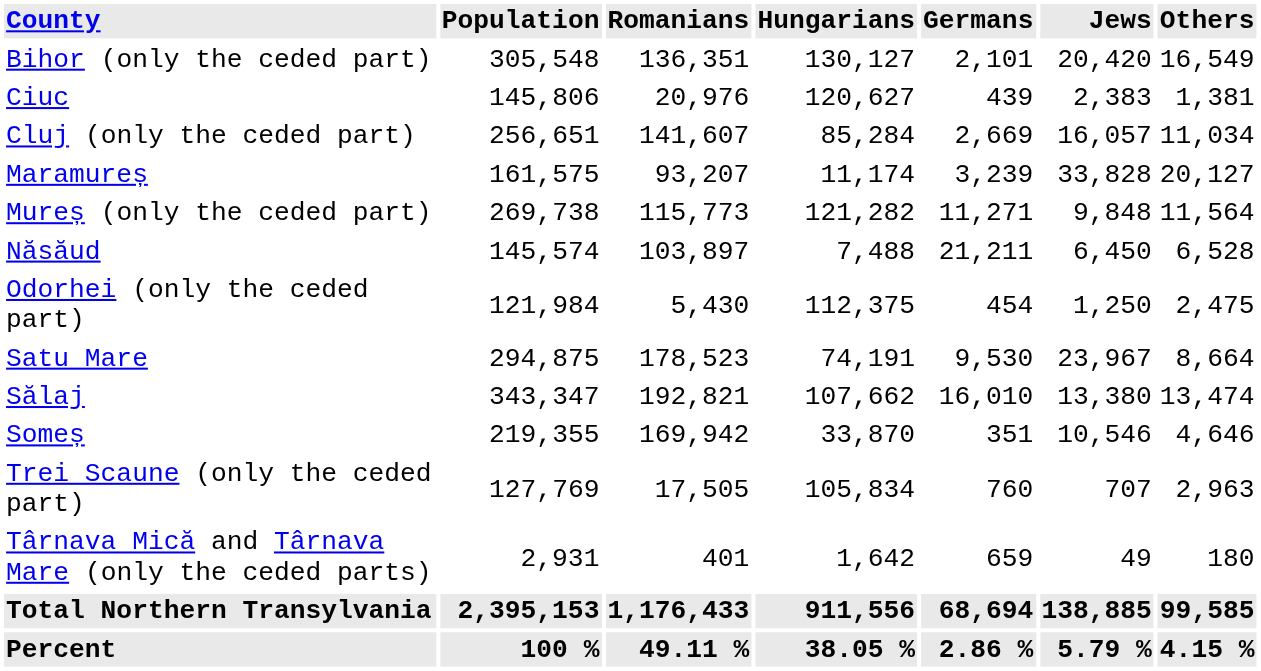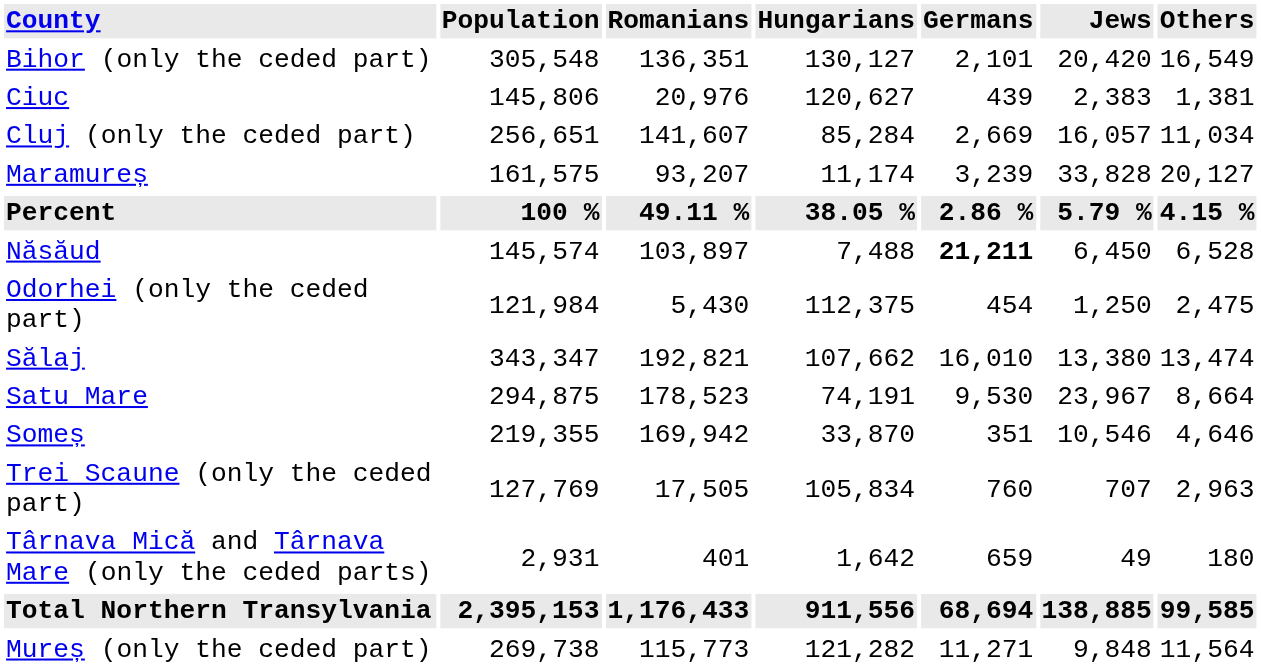rows swapped: Mureș (only the ceded part) <-> Percent
Năsăud | Germans: normal -> bold
rows swapped: Sălaj <-> Satu Mare
